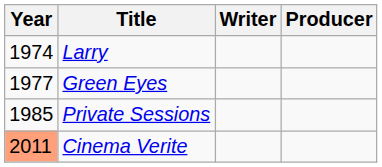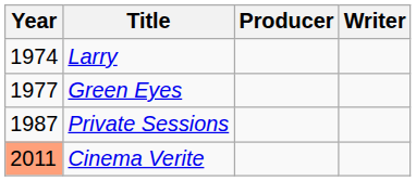columns swapped: Writer <-> Producer
Private Sessions | Year: 1985 -> 1987
